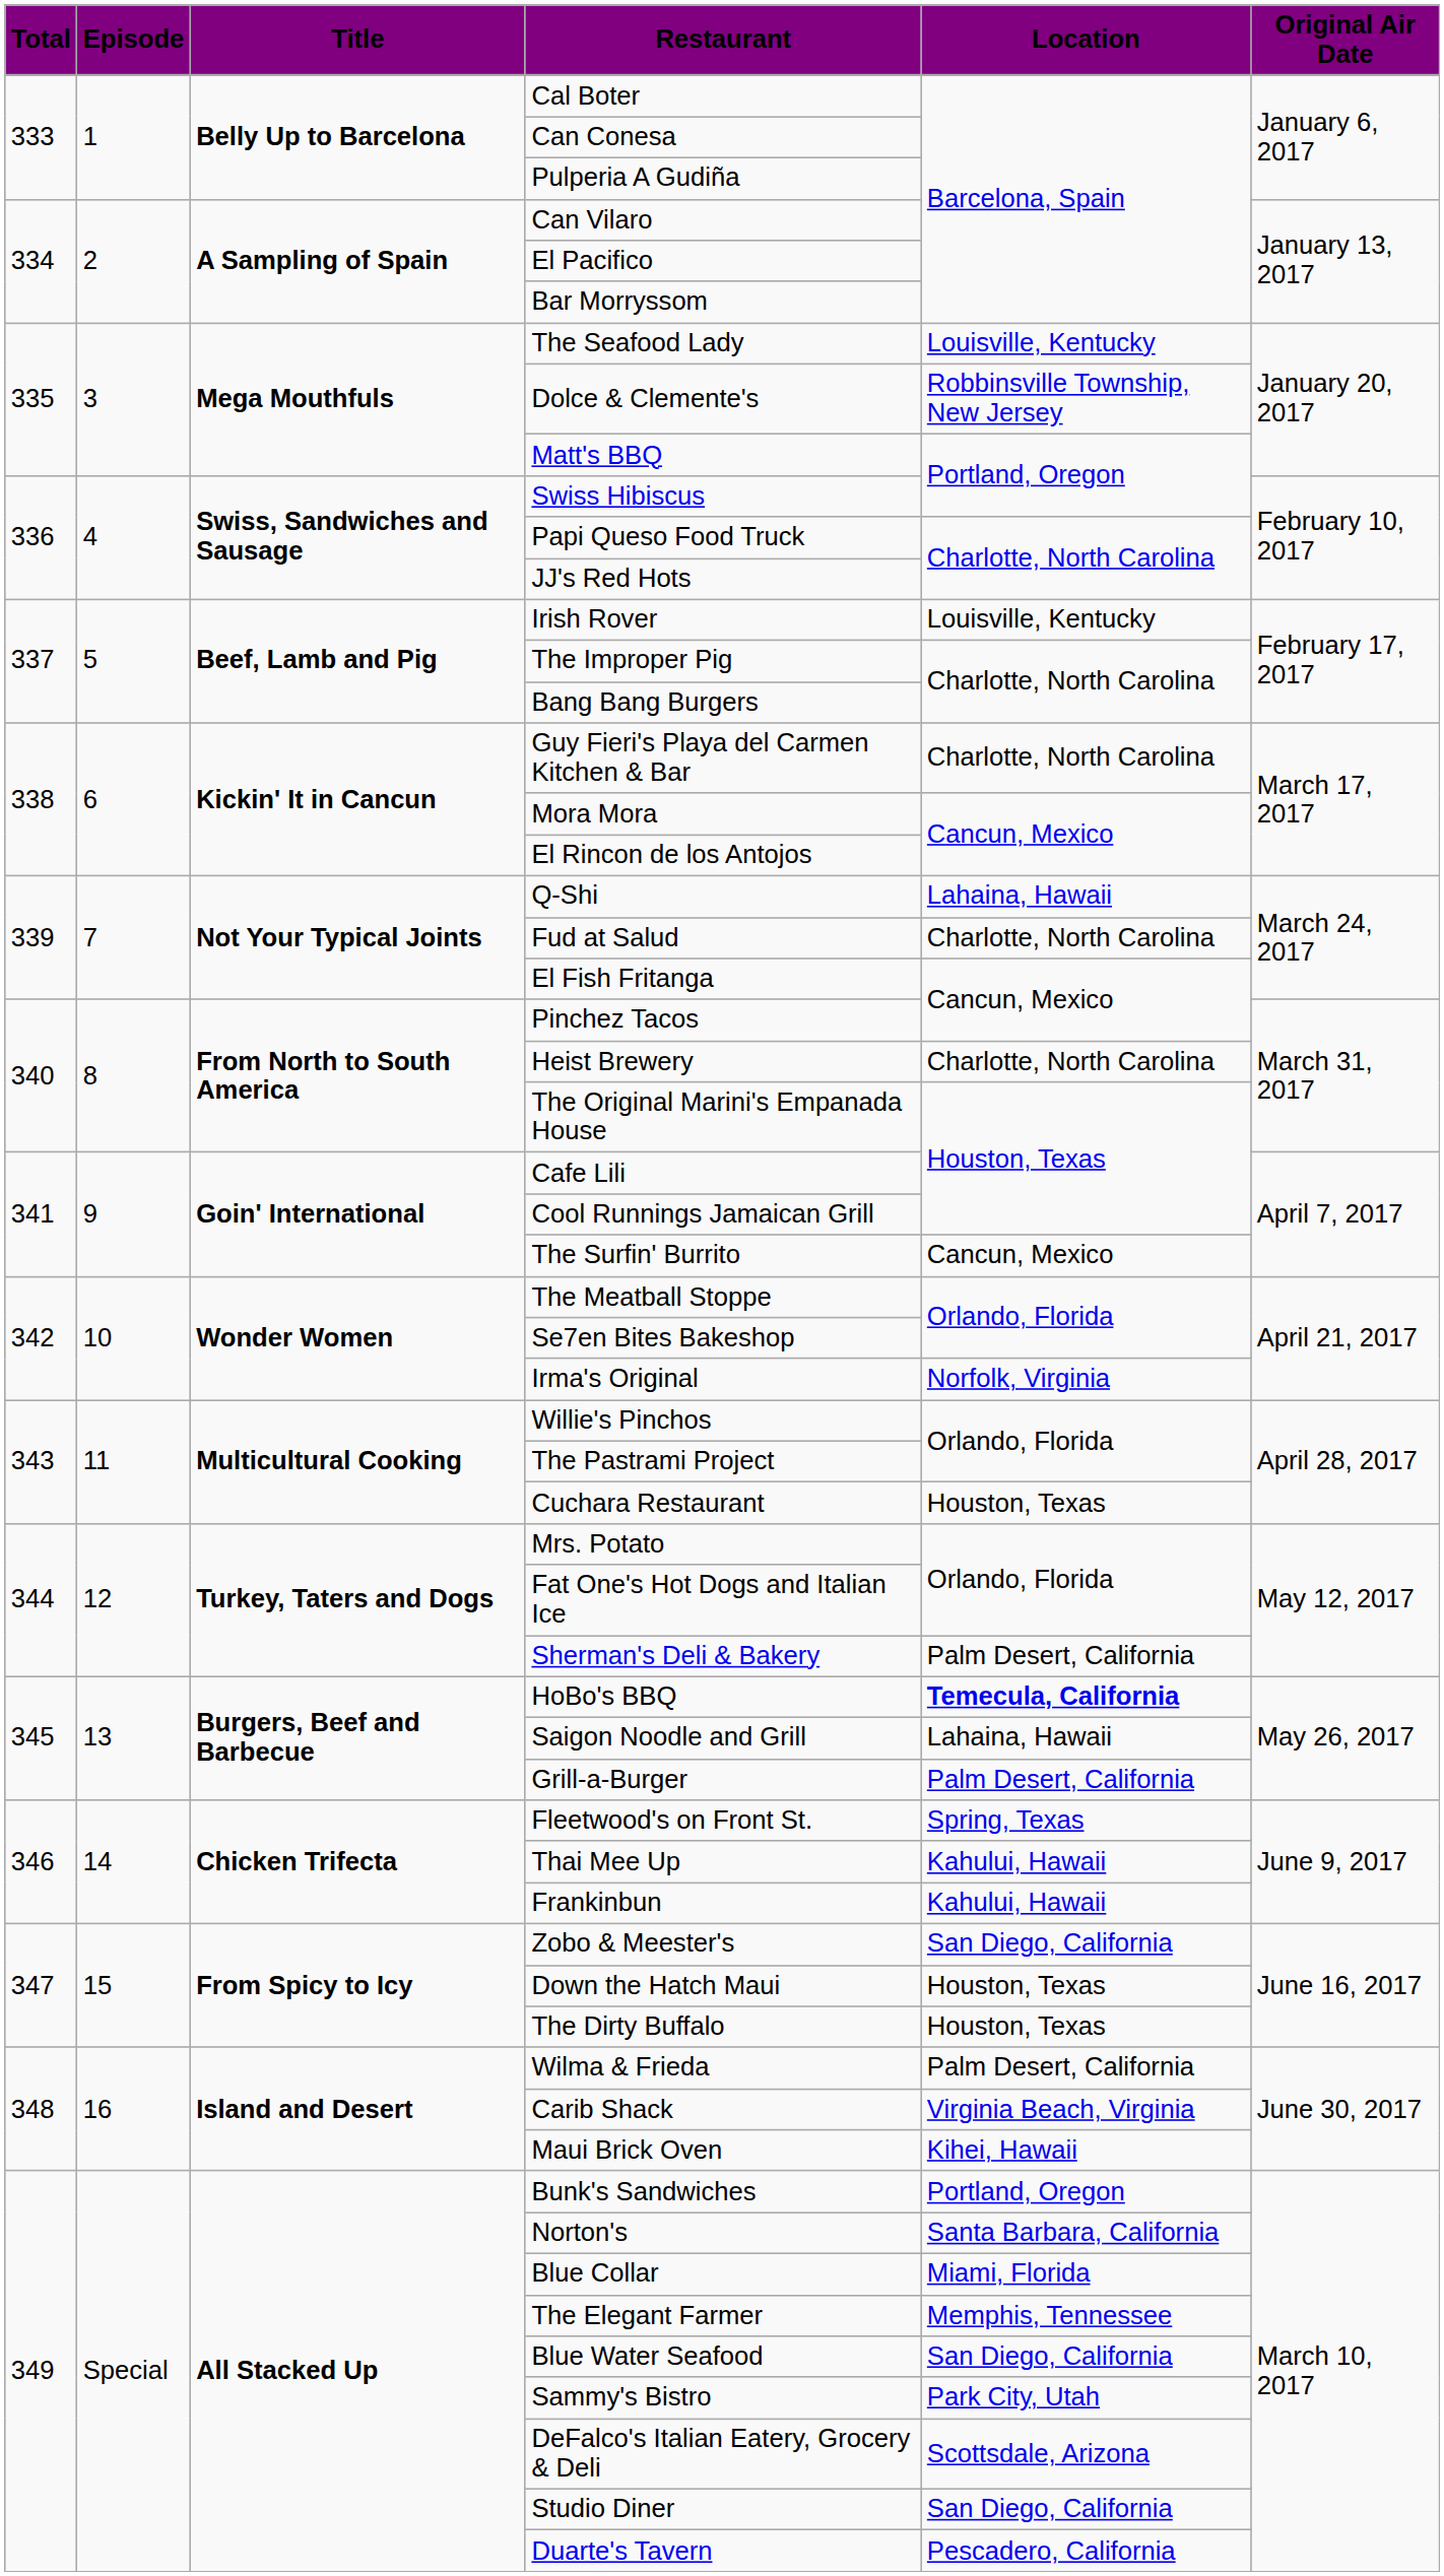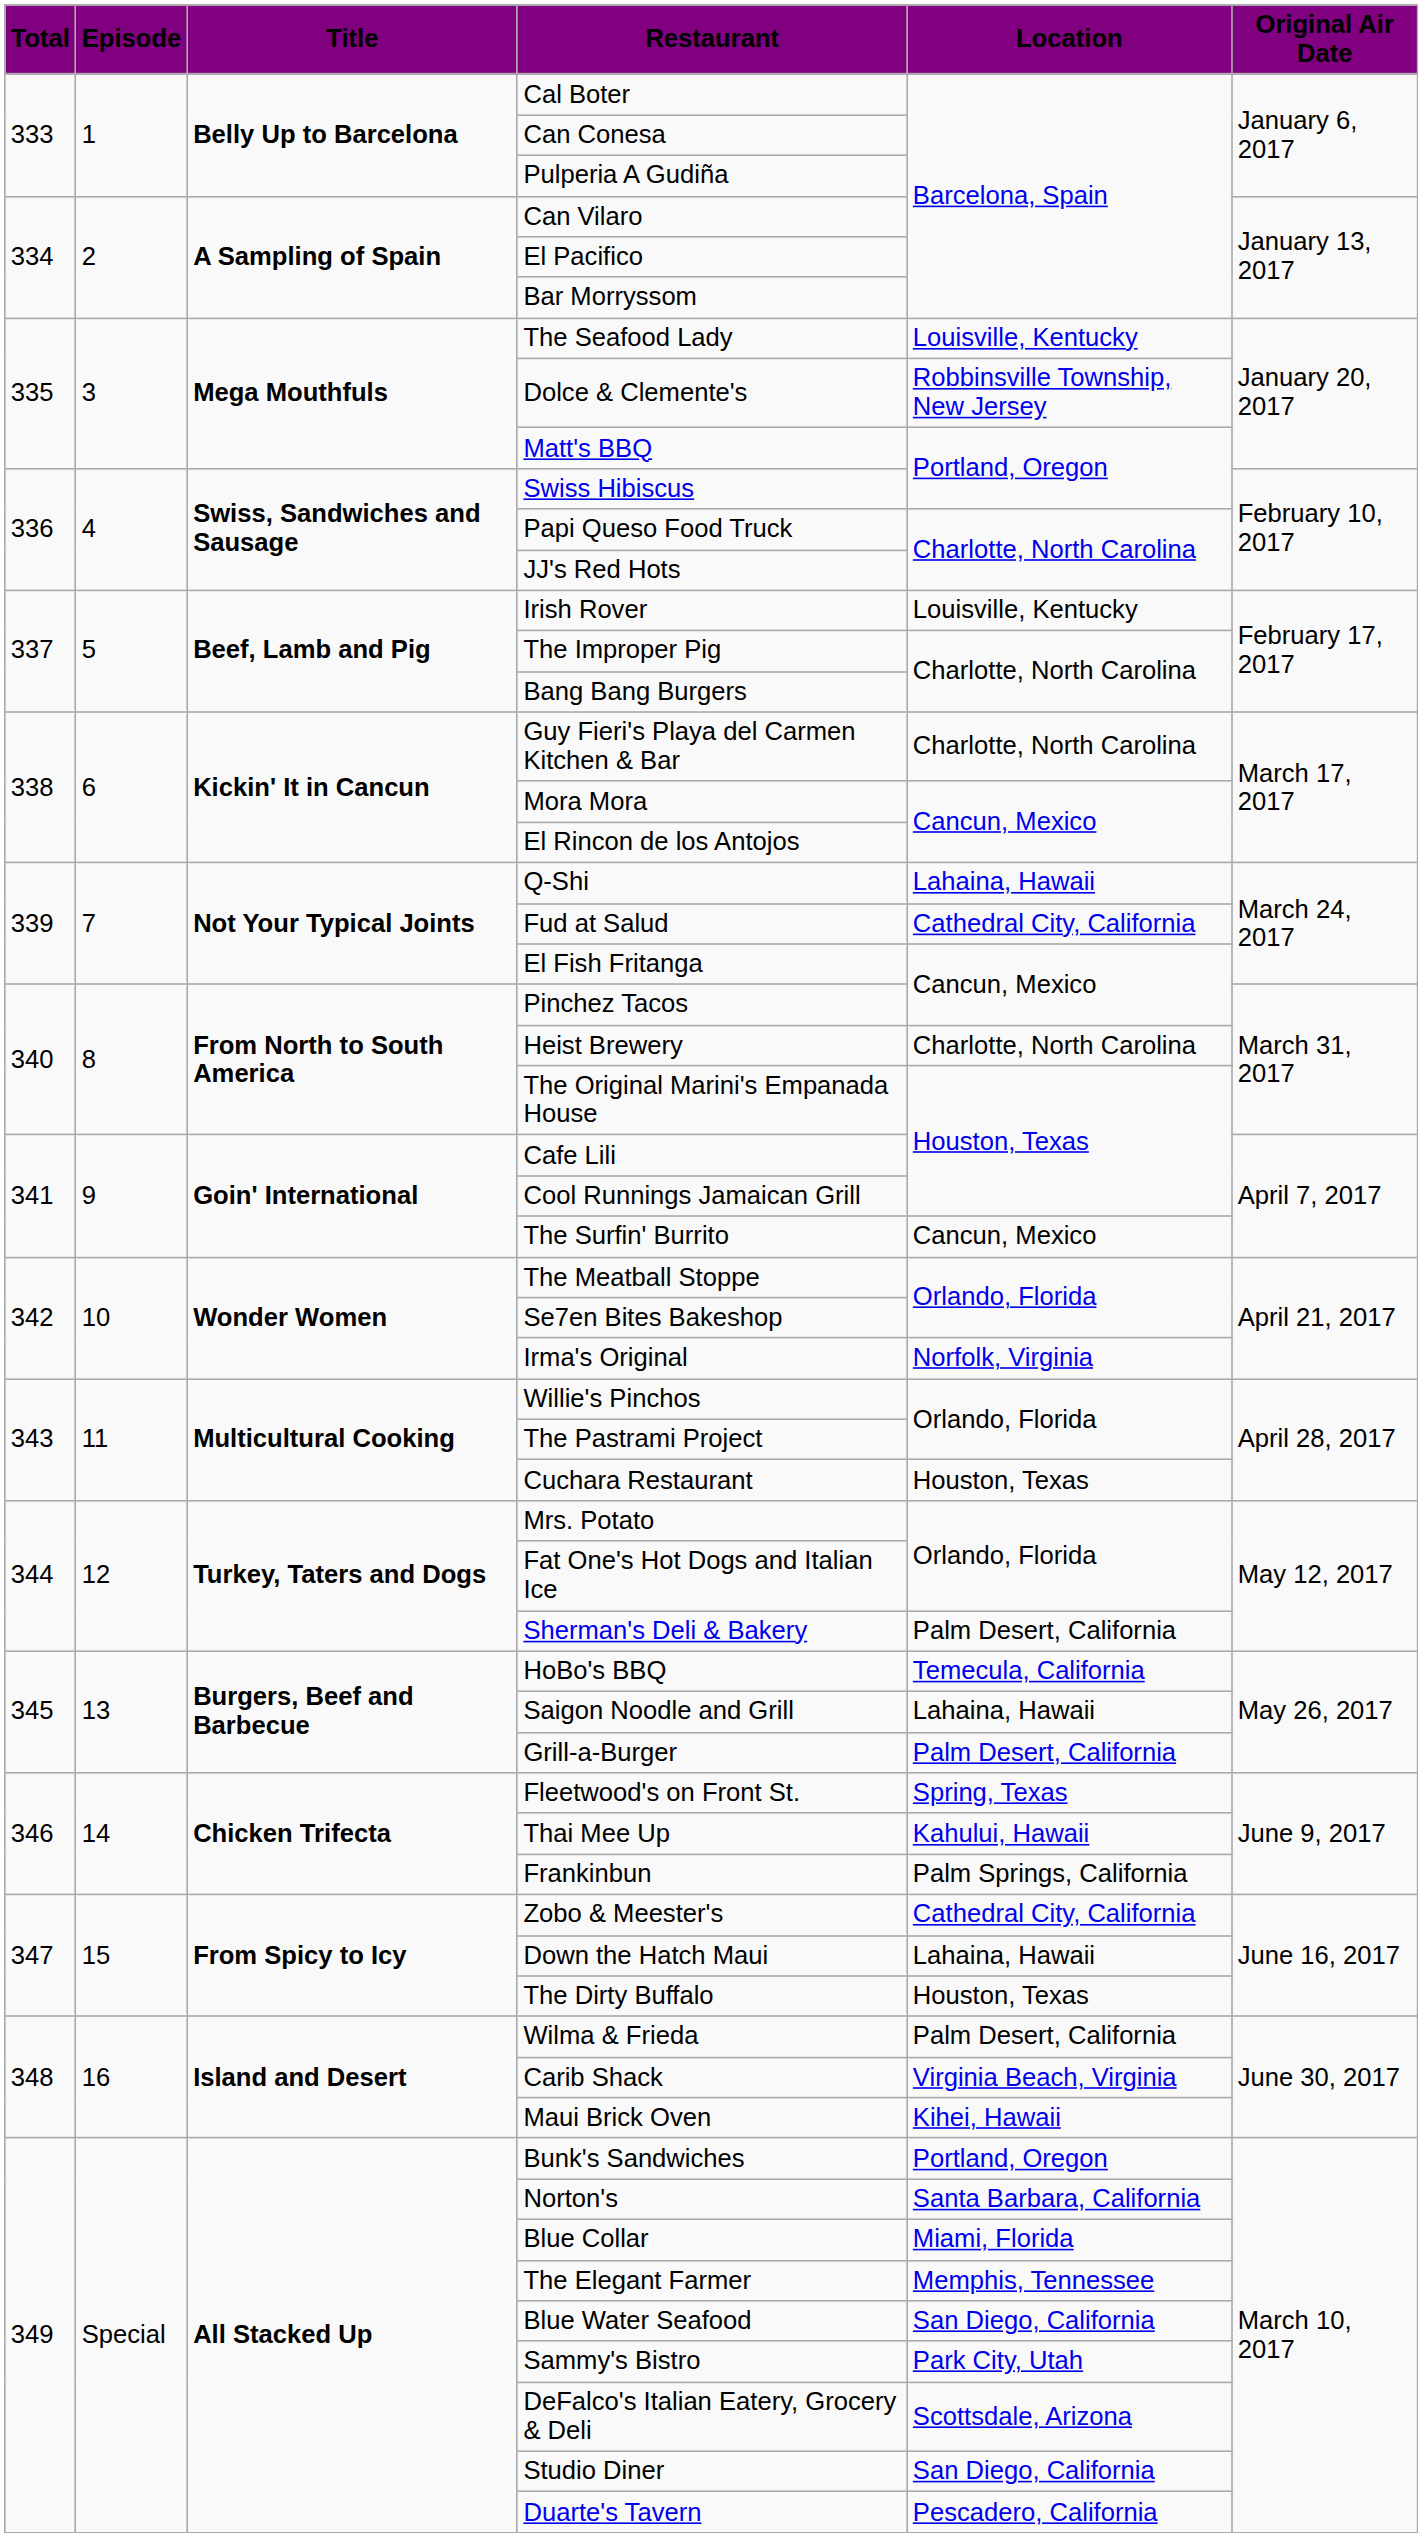Fud at Salud | Location: Charlotte, North Carolina -> Cathedral City, California
HoBo's BBQ | Location: bold -> normal
Frankinbun | Location: Kahului, Hawaii -> Palm Springs, California
Zobo & Meester's | Location: San Diego, California -> Cathedral City, California
Down the Hatch Maui | Location: Houston, Texas -> Lahaina, Hawaii
